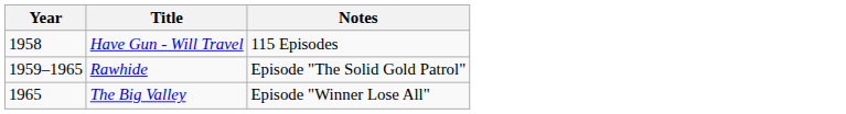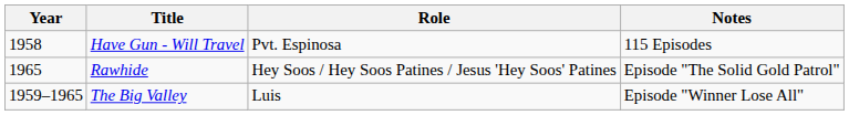+ column: Role | Pvt. Espinosa | Hey Soos / Hey Soos Patines / Jesus 'Hey Soos' Patines | Luis
Rawhide | Year: 1959–1965 -> 1965
The Big Valley | Year: 1965 -> 1959–1965
